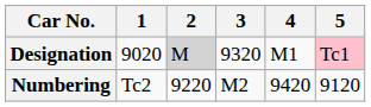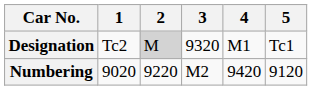Designation | 1: 9020 -> Tc2
Designation | 5: pink background -> no background
Numbering | 1: Tc2 -> 9020
